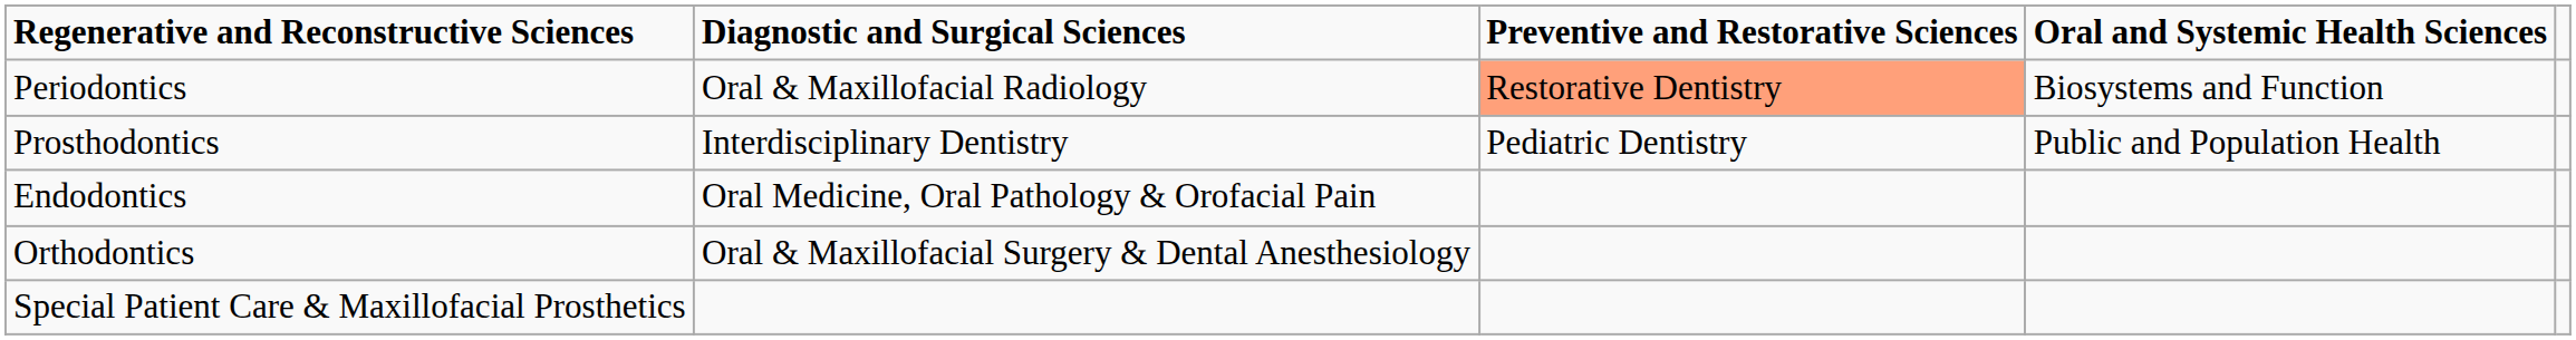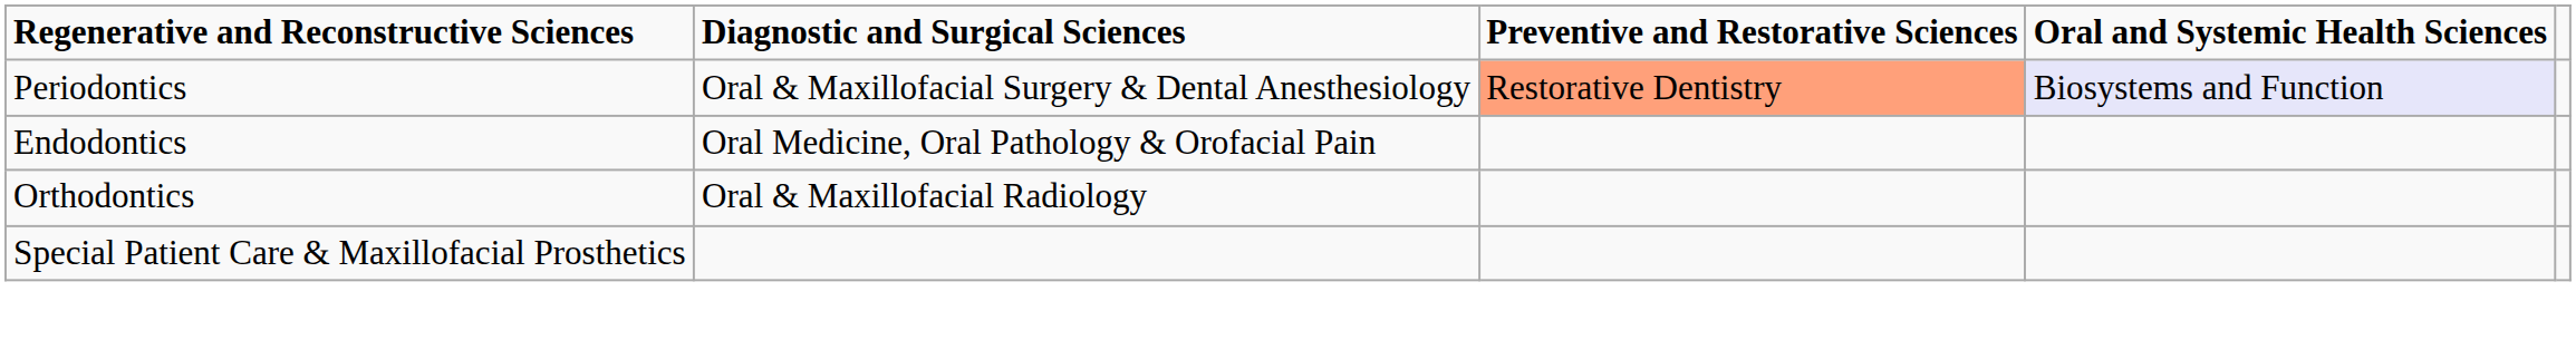Periodontics | Diagnostic and Surgical Sciences: Oral & Maxillofacial Radiology -> Oral & Maxillofacial Surgery & Dental Anesthesiology
Periodontics | Oral and Systemic Health Sciences: no background -> lavender background
- row: Prosthodontics | Interdisciplinary Dentistry | Pediatric Dentistry | Public and Population Health
Orthodontics | Diagnostic and Surgical Sciences: Oral & Maxillofacial Surgery & Dental Anesthesiology -> Oral & Maxillofacial Radiology
